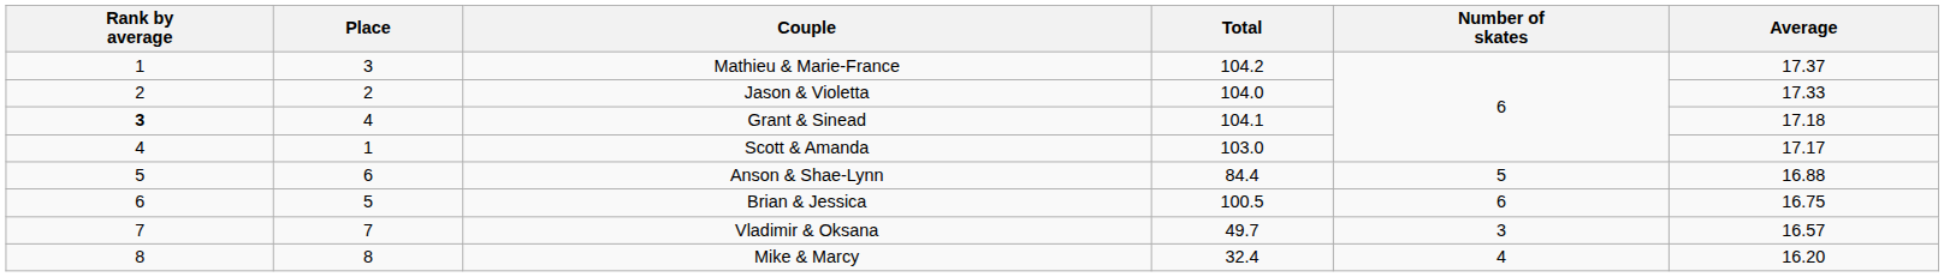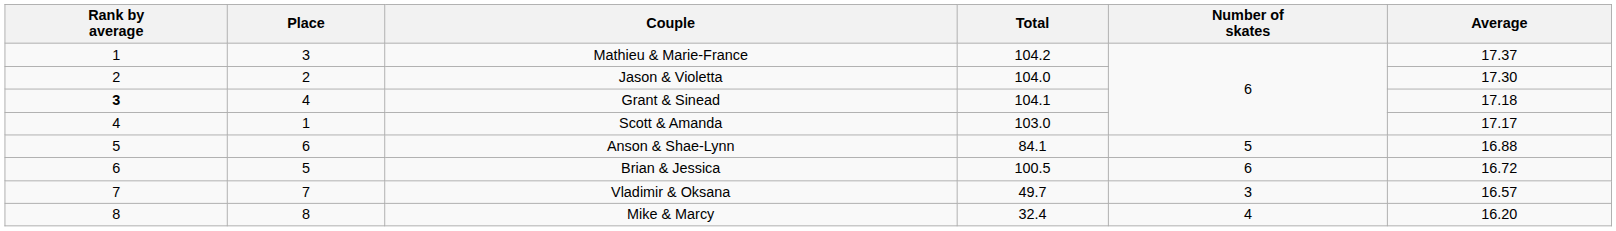Jason & Violetta | Average: 17.33 -> 17.30
Anson & Shae-Lynn | Total: 84.4 -> 84.1
Brian & Jessica | Average: 16.75 -> 16.72
